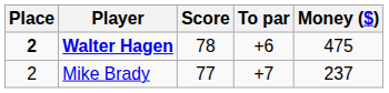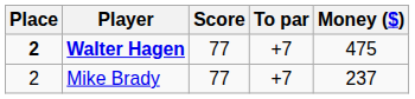Walter Hagen | Score: 78 -> 77
Walter Hagen | To par: +6 -> +7
